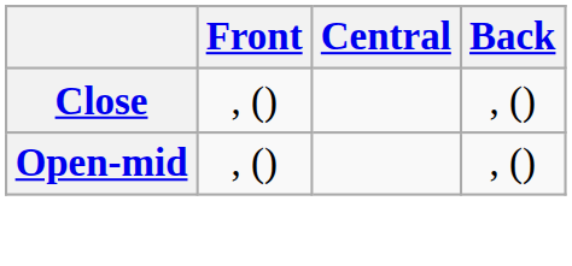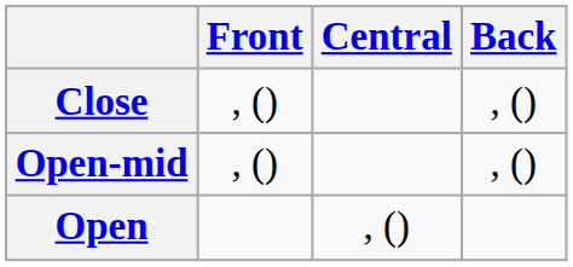+ row: Open | , ()
